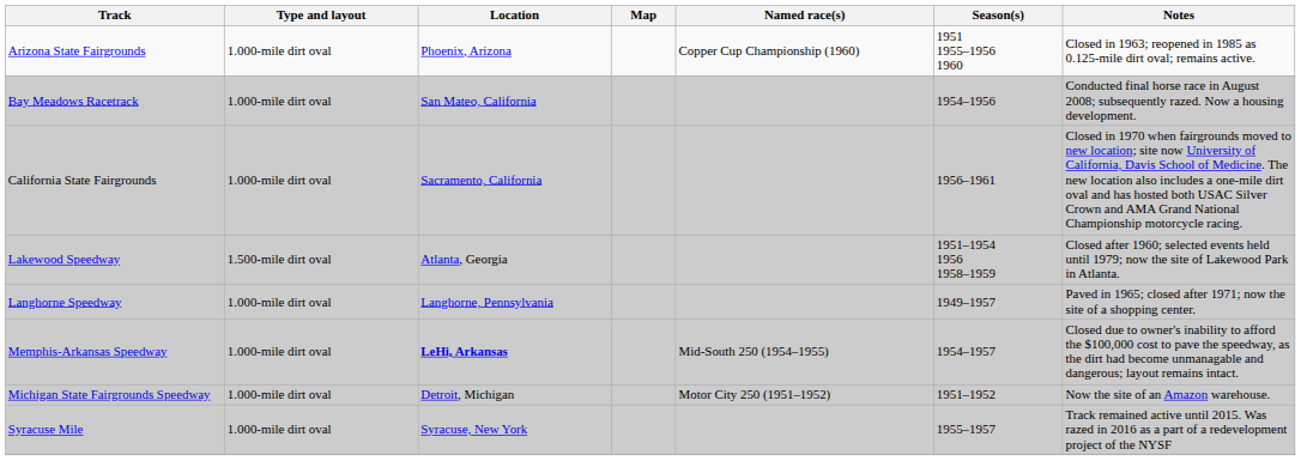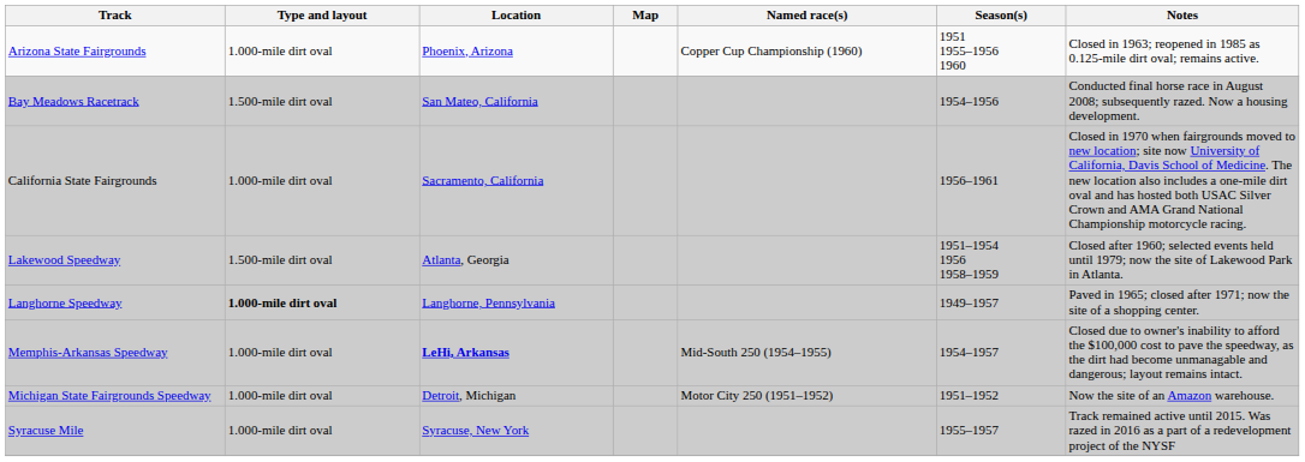Bay Meadows Racetrack | Type and layout: 1.000-mile dirt oval -> 1.500-mile dirt oval
Langhorne Speedway | Type and layout: normal -> bold
